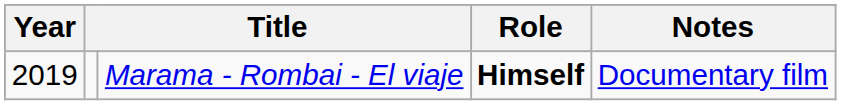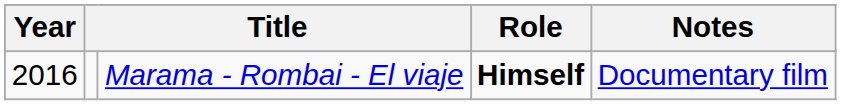Marama - Rombai - El viaje | Year: 2019 -> 2016
